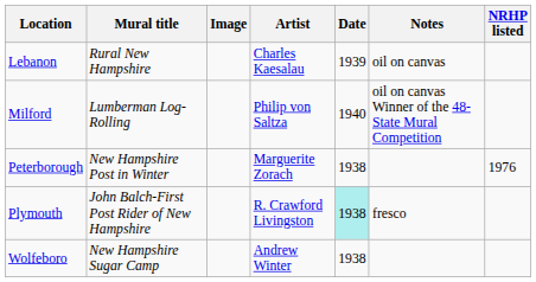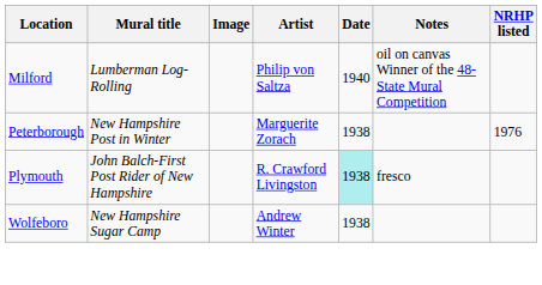- row: Lebanon | Rural New Hampshire | Charles Kaesalau | 1939 | oil on canvas
